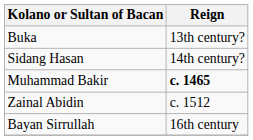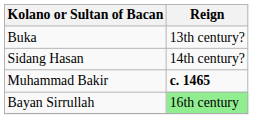- row: Zainal Abidin | c. 1512
Bayan Sirrullah | Reign: no background -> lightgreen background
